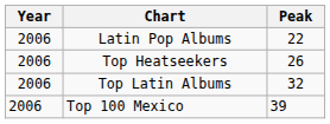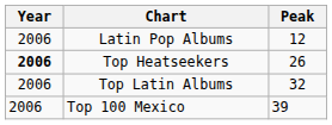Latin Pop Albums | Peak: 22 -> 12
Top Heatseekers | Year: normal -> bold
